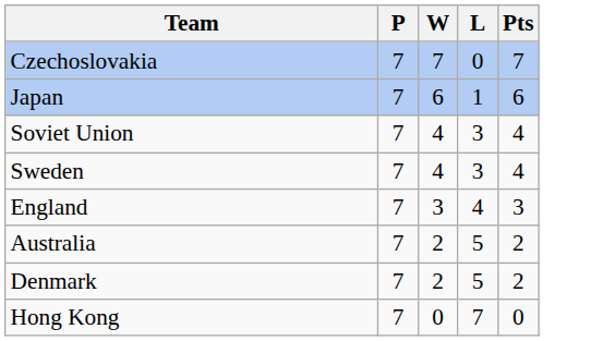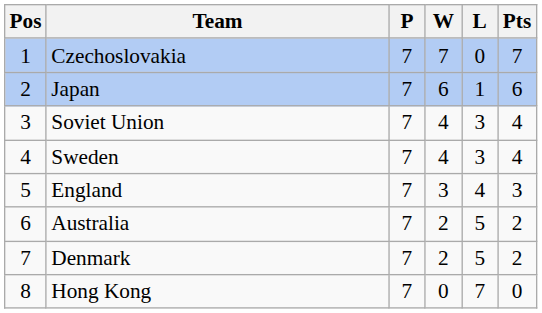+ column: Pos | 1 | 2 | 3 | 4 | 5 | 6 | 7 | 8
